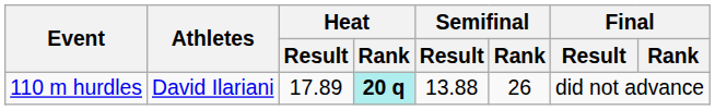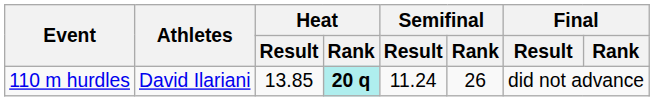110 m hurdles | Heat / Result: 17.89 -> 13.85
110 m hurdles | Semifinal / Result: 13.88 -> 11.24
